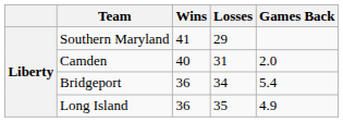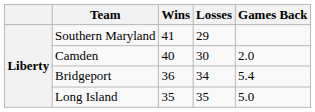Camden | Losses: 31 -> 30
Long Island | Wins: 36 -> 35
Long Island | Games Back: 4.9 -> 5.0
